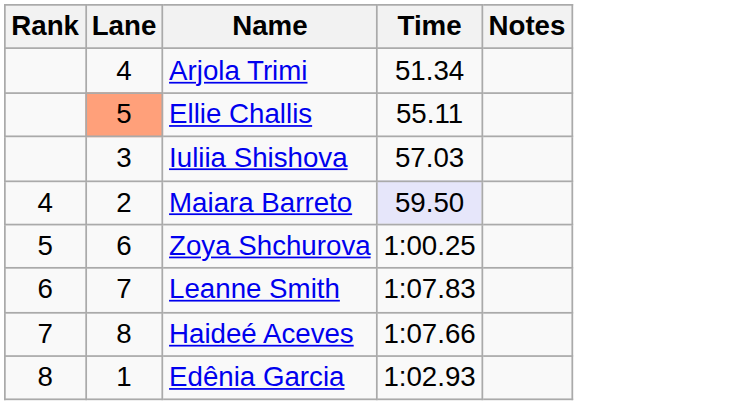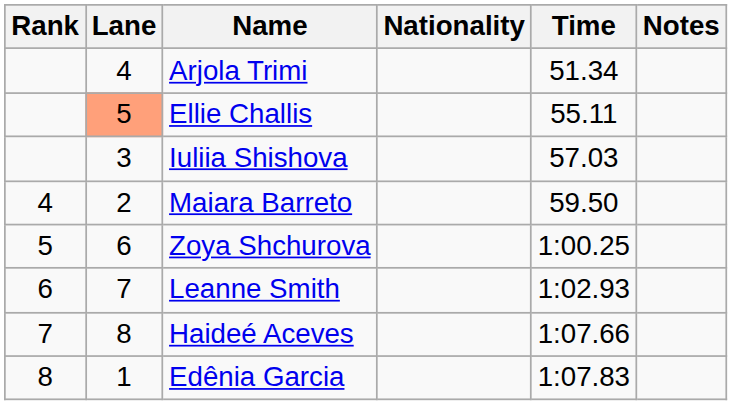+ column: Nationality
Maiara Barreto | Time: lavender background -> no background
Leanne Smith | Time: 1:07.83 -> 1:02.93
Edênia Garcia | Time: 1:02.93 -> 1:07.83
